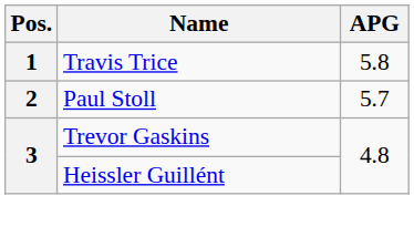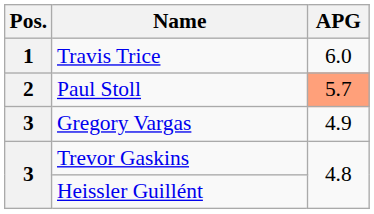Travis Trice | APG: 5.8 -> 6.0
Paul Stoll | APG: no background -> lightsalmon background
+ row: 3 | Gregory Vargas | 4.9
